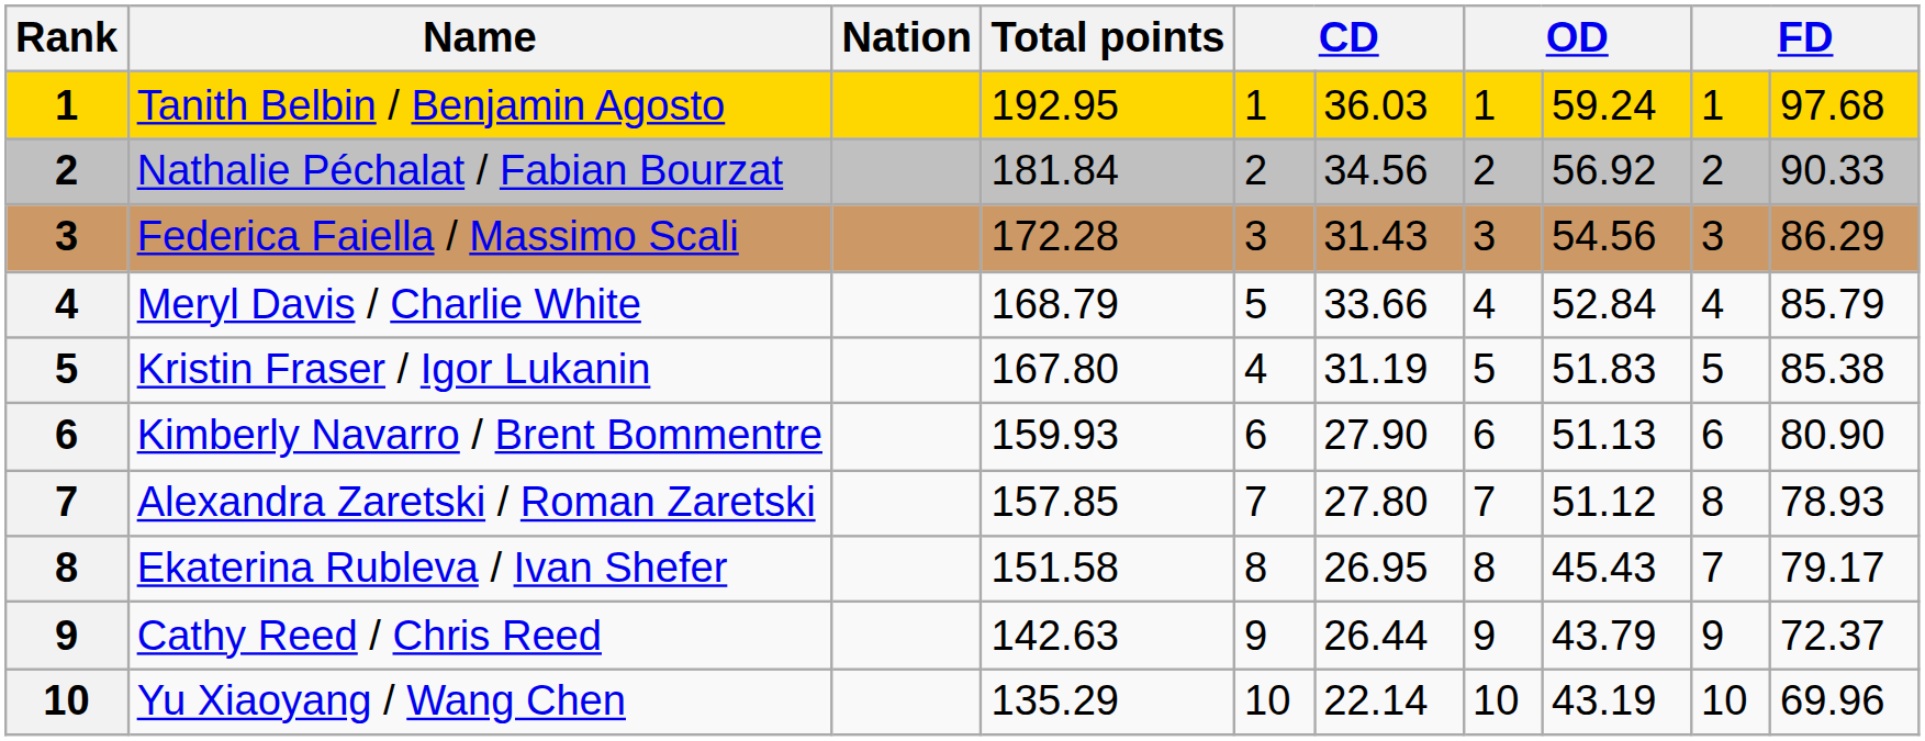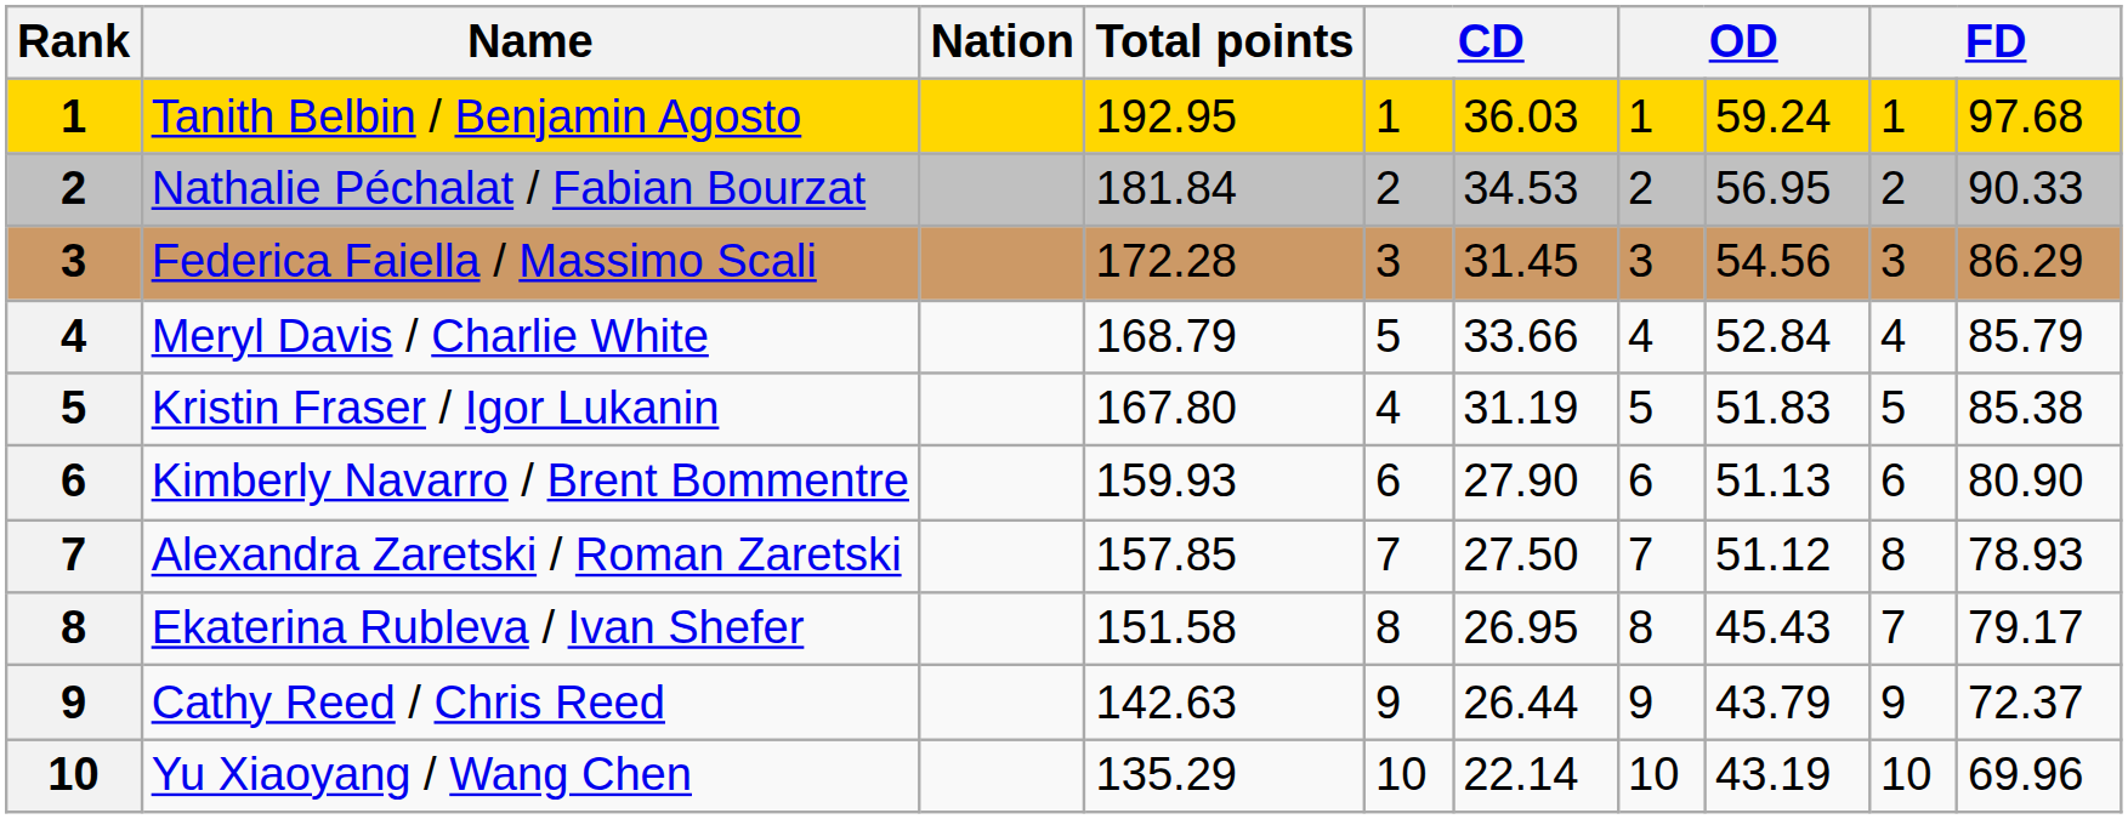Nathalie Péchalat / Fabian Bourzat | column 6: 34.56 -> 34.53
Nathalie Péchalat / Fabian Bourzat | column 8: 56.92 -> 56.95
Federica Faiella / Massimo Scali | column 6: 31.43 -> 31.45
Alexandra Zaretski / Roman Zaretski | column 6: 27.80 -> 27.50
